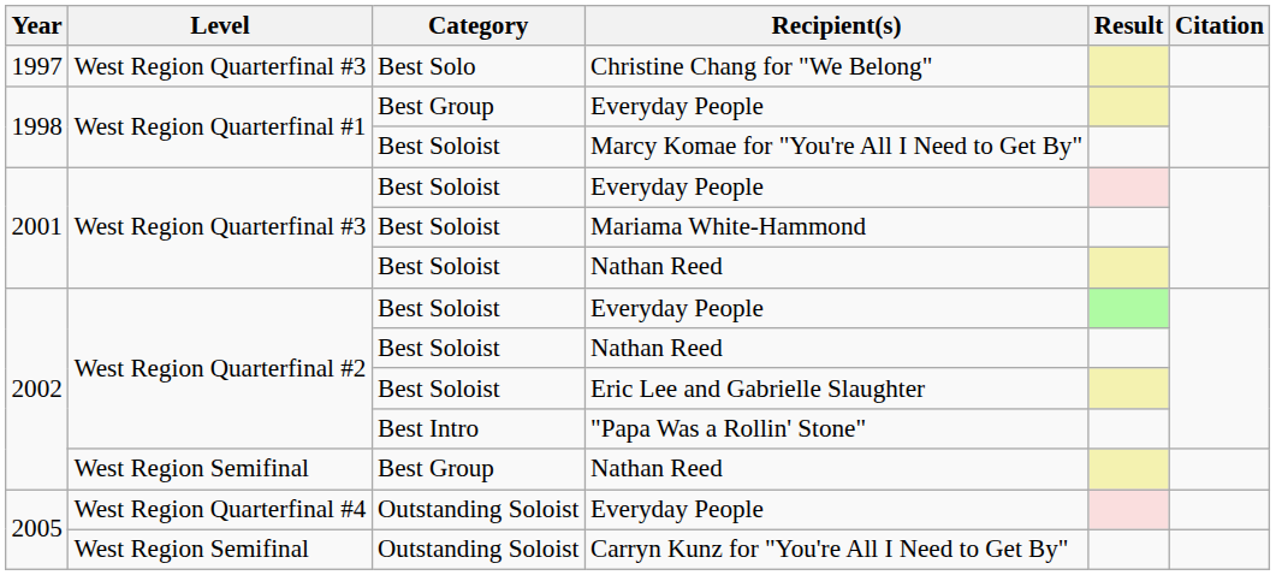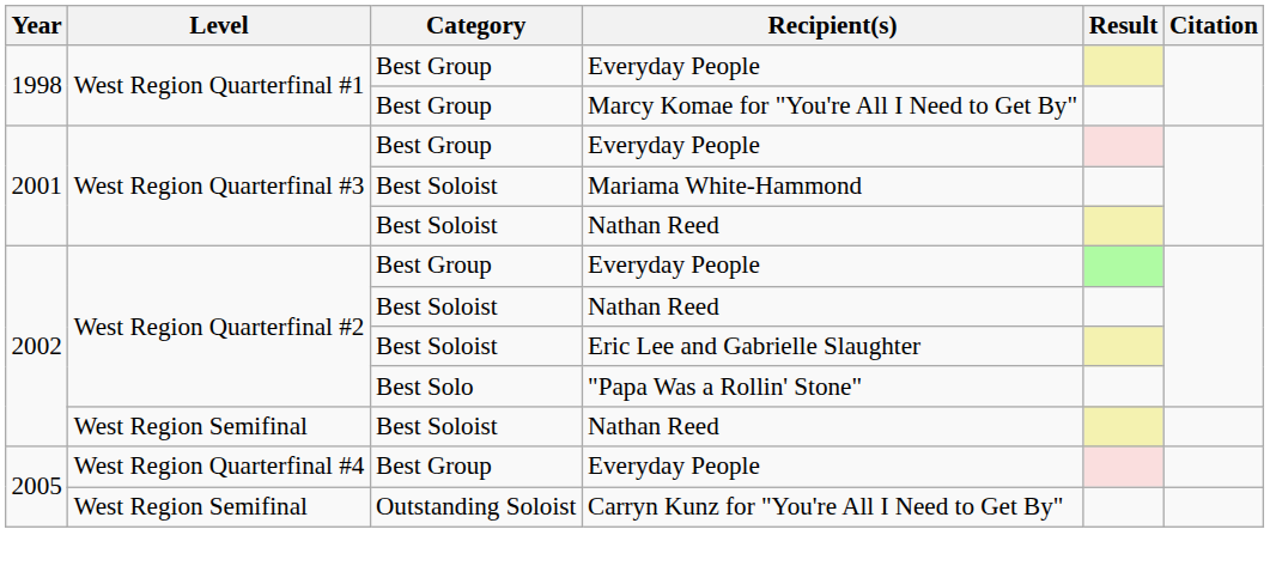- row: 1997 | West Region Quarterfinal #3 | Best Solo | Christine Chang for "We Belong"
Marcy Komae for "You're All I Need to Get By" | Category: Best Soloist -> Best Group
West Region Quarterfinal #3 / Everyday People | Category: Best Soloist -> Best Group
West Region Quarterfinal #2 / Everyday People | Category: Best Soloist -> Best Group
"Papa Was a Rollin' Stone" | Category: Best Intro -> Best Solo
West Region Semifinal / Nathan Reed | Category: Best Group -> Best Soloist
West Region Quarterfinal #4 / Everyday People | Category: Outstanding Soloist -> Best Group
